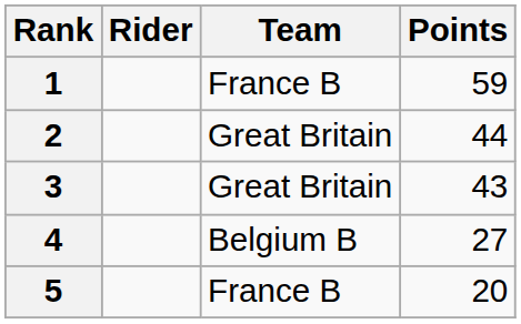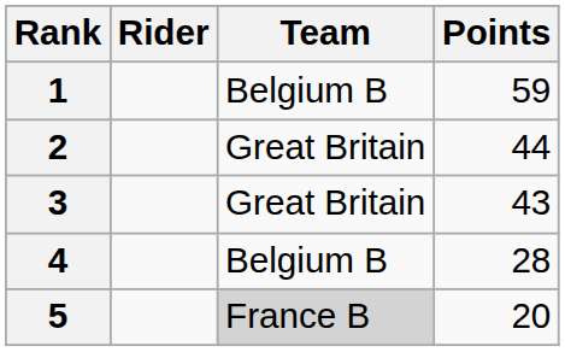1 | Team: France B -> Belgium B
4 | Points: 27 -> 28
5 | Team: no background -> lightgrey background
